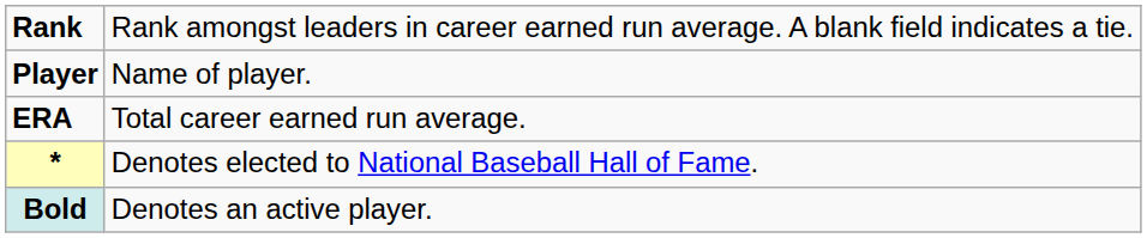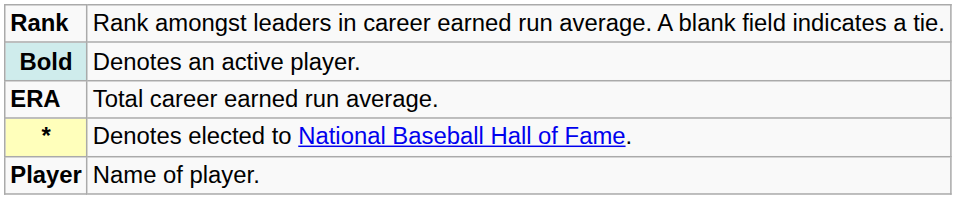rows swapped: Player <-> Bold
